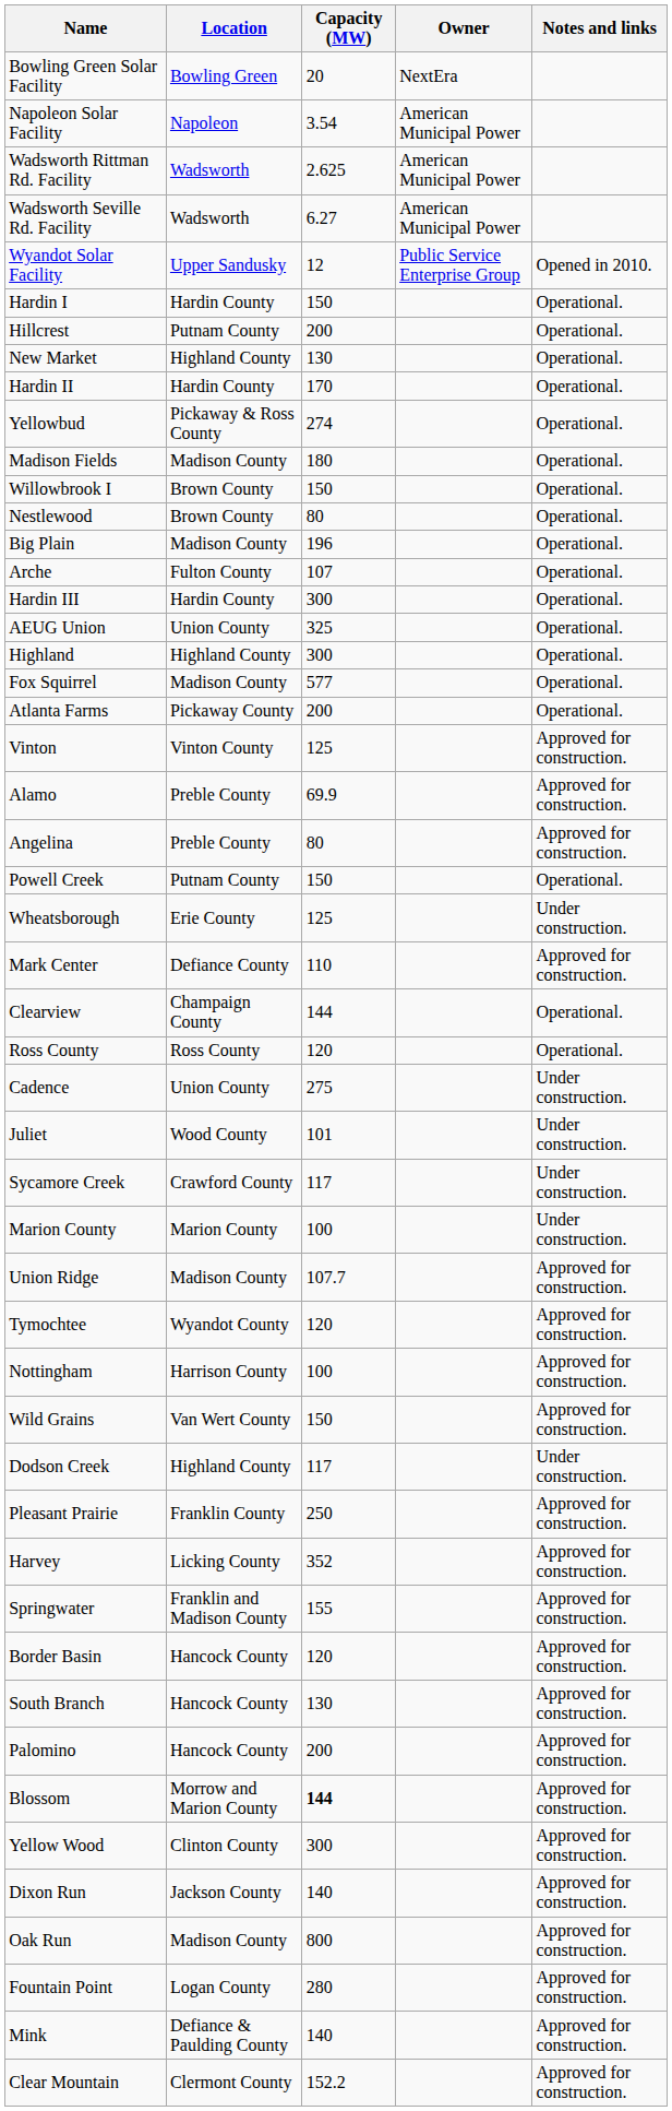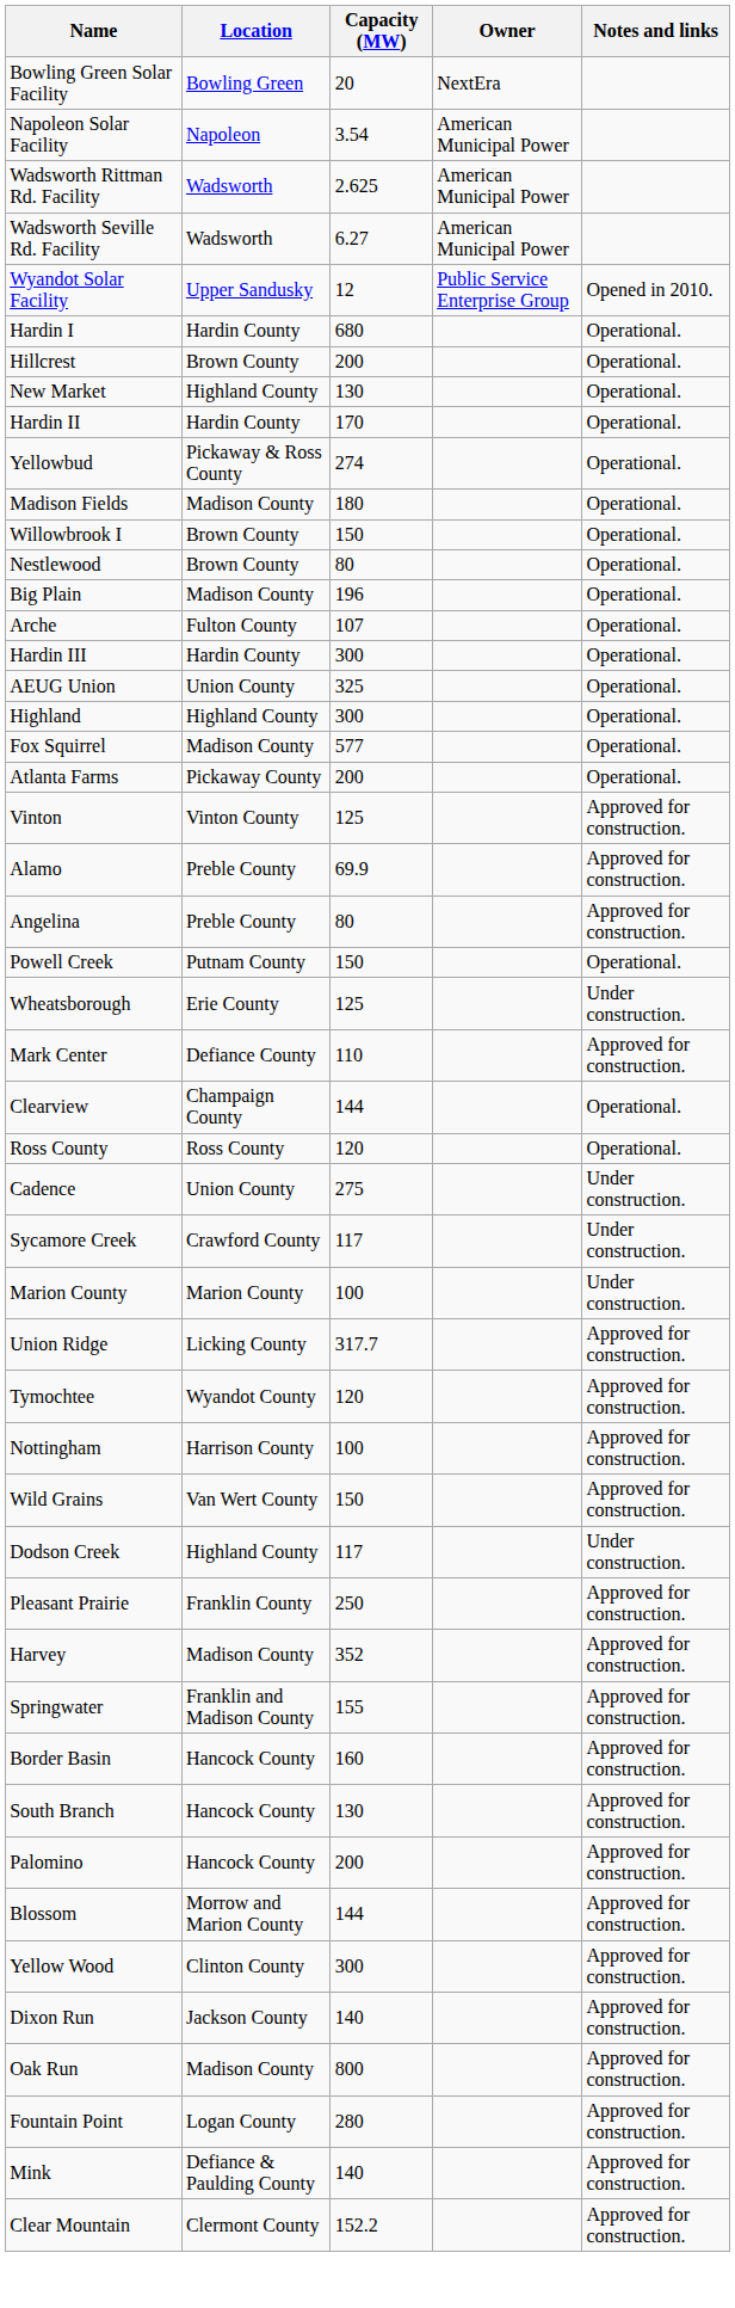Hardin I | Capacity (MW): 150 -> 680
Hillcrest | Location: Putnam County -> Brown County
- row: Juliet | Wood County | 101 | Under construction.
Union Ridge | Location: Madison County -> Licking County
Union Ridge | Capacity (MW): 107.7 -> 317.7
Harvey | Location: Licking County -> Madison County
Border Basin | Capacity (MW): 120 -> 160
Blossom | Capacity (MW): bold -> normal
